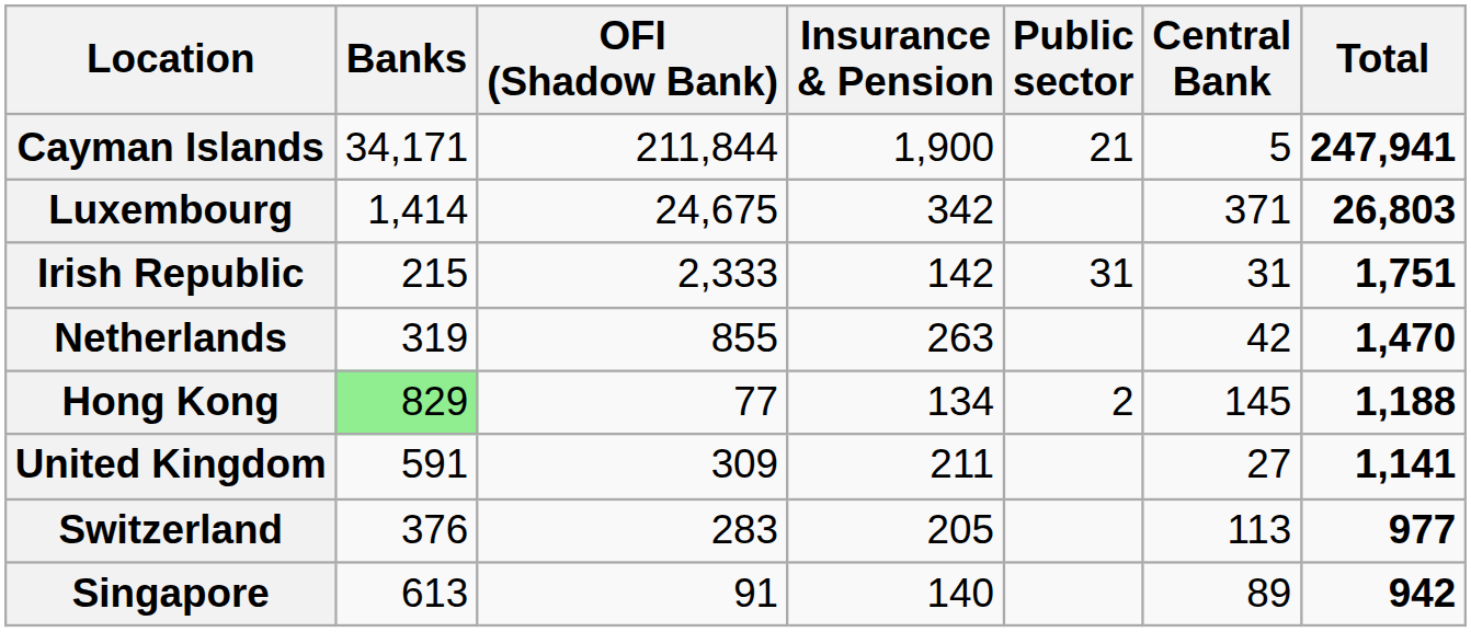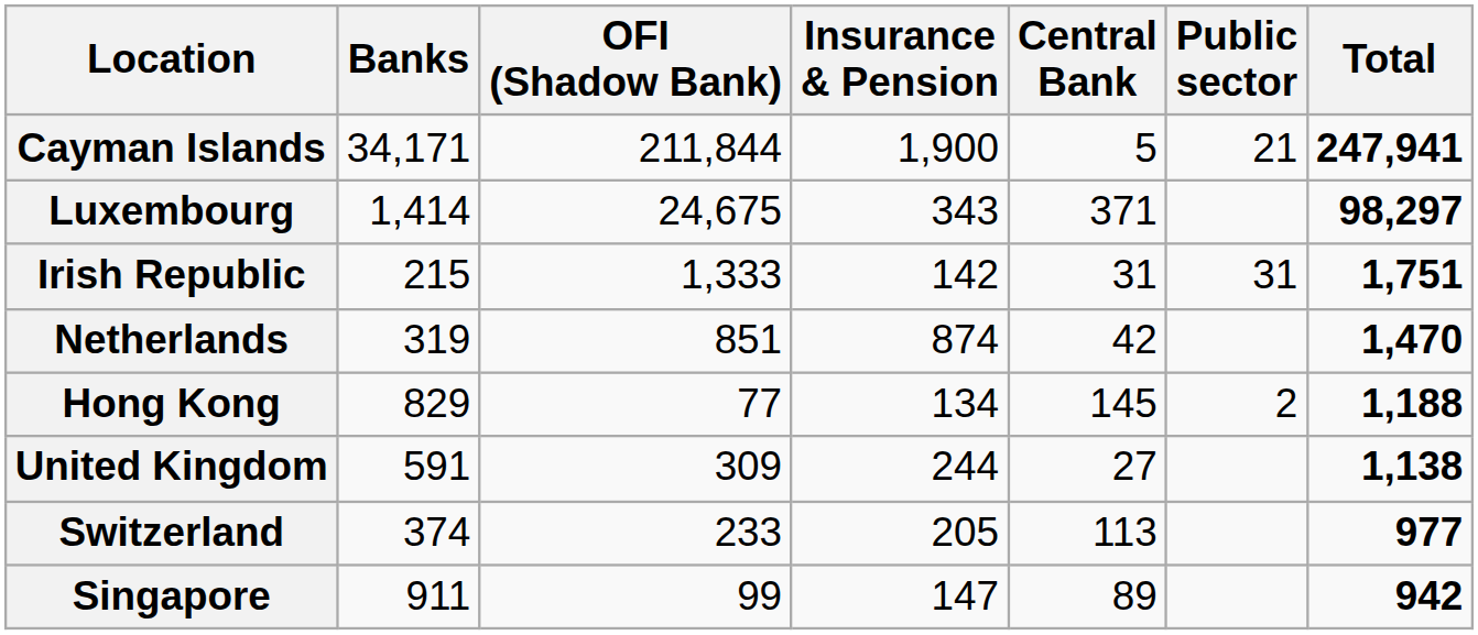columns swapped: Public sector <-> Central Bank
Luxembourg | Insurance & Pension: 342 -> 343
Luxembourg | Total: 26,803 -> 98,297
Irish Republic | OFI (Shadow Bank): 2,333 -> 1,333
Netherlands | OFI (Shadow Bank): 855 -> 851
Netherlands | Insurance & Pension: 263 -> 874
Hong Kong | Banks: lightgreen background -> no background
United Kingdom | Insurance & Pension: 211 -> 244
United Kingdom | Total: 1,141 -> 1,138
Switzerland | Banks: 376 -> 374
Switzerland | OFI (Shadow Bank): 283 -> 233
Singapore | Banks: 613 -> 911
Singapore | OFI (Shadow Bank): 91 -> 99
Singapore | Insurance & Pension: 140 -> 147
